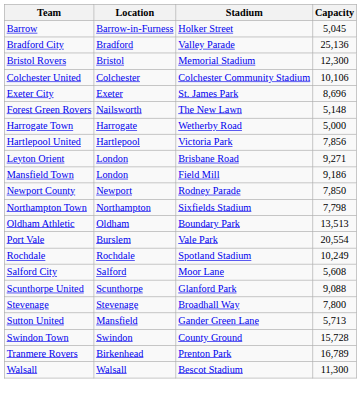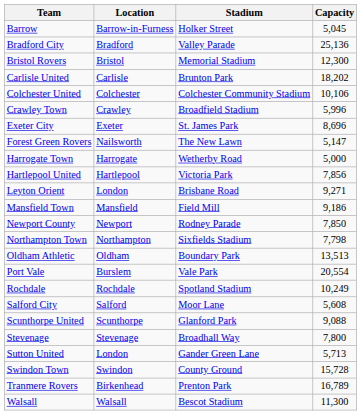+ row: Carlisle United | Carlisle | Brunton Park | 18,202
+ row: Crawley Town | Crawley | Broadfield Stadium | 5,996
Forest Green Rovers | Capacity: 5,148 -> 5,147
Mansfield Town | Location: London -> Mansfield
Sutton United | Location: Mansfield -> London
